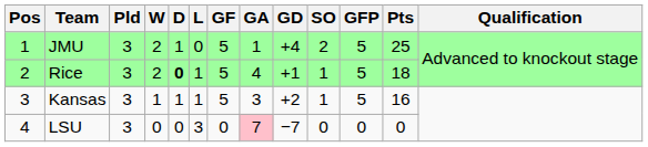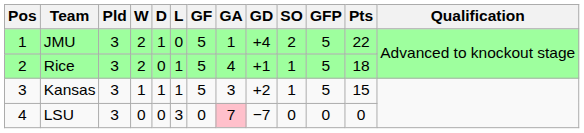JMU | Pts: 25 -> 22
Rice | D: bold -> normal
Kansas | Pts: 16 -> 15
